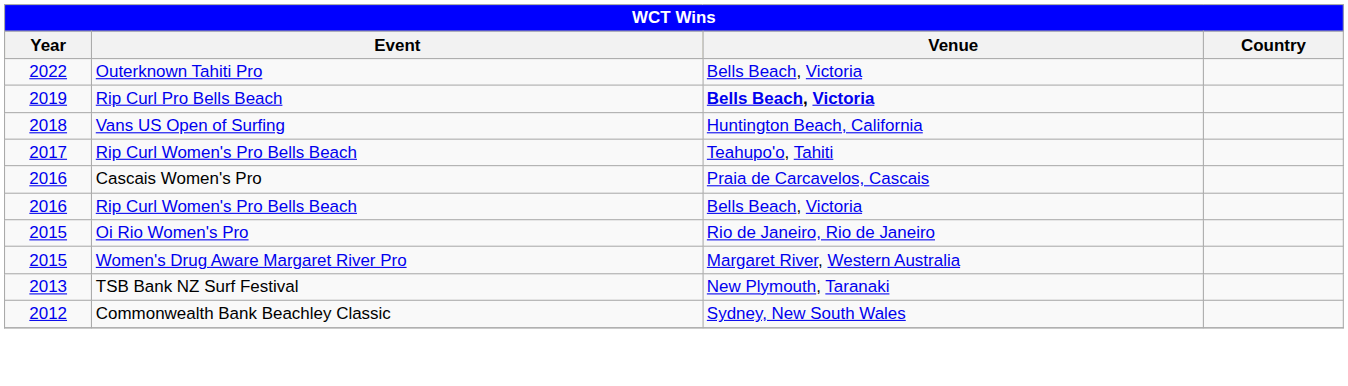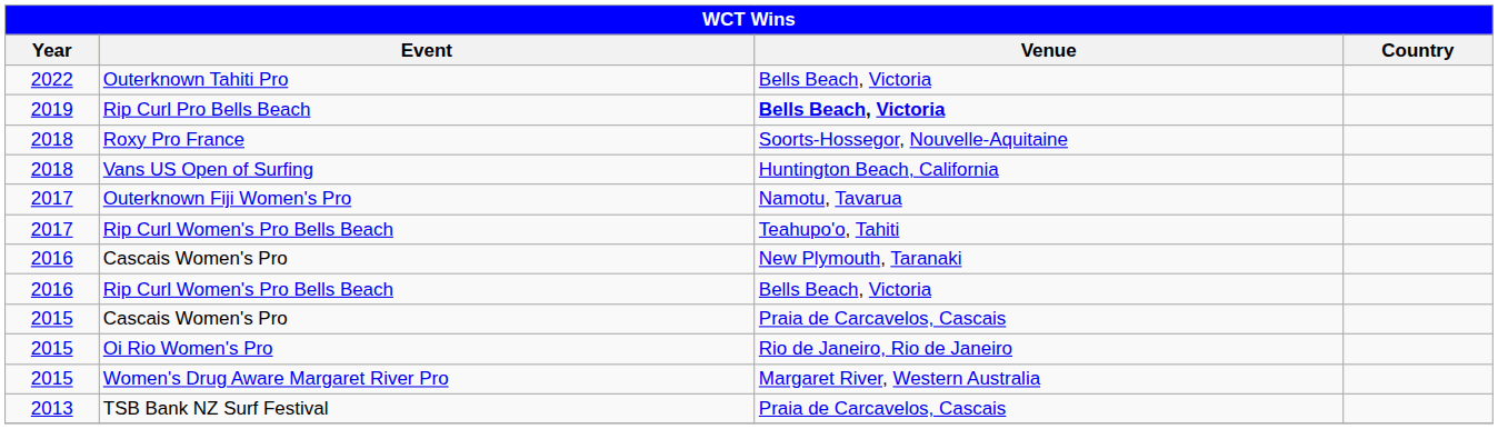+ row: 2018 | Roxy Pro France | Soorts-Hossegor, Nouvelle-Aquitaine
+ row: 2017 | Outerknown Fiji Women's Pro | Namotu, Tavarua
2016 / Cascais Women's Pro | Venue: Praia de Carcavelos, Cascais -> New Plymouth, Taranaki
+ row: 2015 | Cascais Women's Pro | Praia de Carcavelos, Cascais
TSB Bank NZ Surf Festival | Venue: New Plymouth, Taranaki -> Praia de Carcavelos, Cascais
- row: 2012 | Commonwealth Bank Beachley Classic | Sydney, New South Wales
